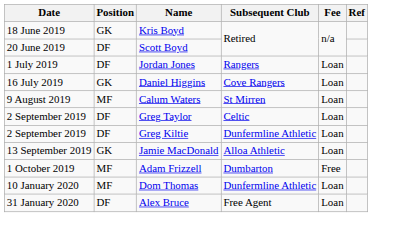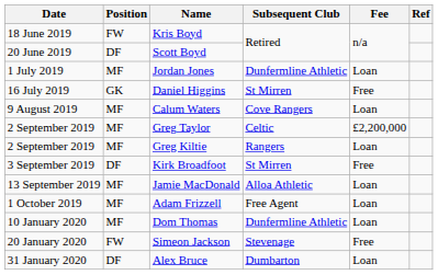Kris Boyd | Position: GK -> FW
Jordan Jones | Position: DF -> MF
Jordan Jones | Subsequent Club: Rangers -> Dunfermline Athletic
Daniel Higgins | Subsequent Club: Cove Rangers -> St Mirren
Daniel Higgins | Fee: Loan -> Free
Calum Waters | Subsequent Club: St Mirren -> Cove Rangers
Greg Taylor | Position: DF -> MF
Greg Taylor | Fee: Loan -> £2,200,000
Greg Kiltie | Position: DF -> MF
Greg Kiltie | Subsequent Club: Dunfermline Athletic -> Rangers
+ row: 3 September 2019 | DF | Kirk Broadfoot | St Mirren | Free
Jamie MacDonald | Position: GK -> MF
Adam Frizzell | Subsequent Club: Dumbarton -> Free Agent
Adam Frizzell | Fee: Free -> Loan
+ row: 20 January 2020 | FW | Simeon Jackson | Stevenage | Free
Alex Bruce | Subsequent Club: Free Agent -> Dumbarton
